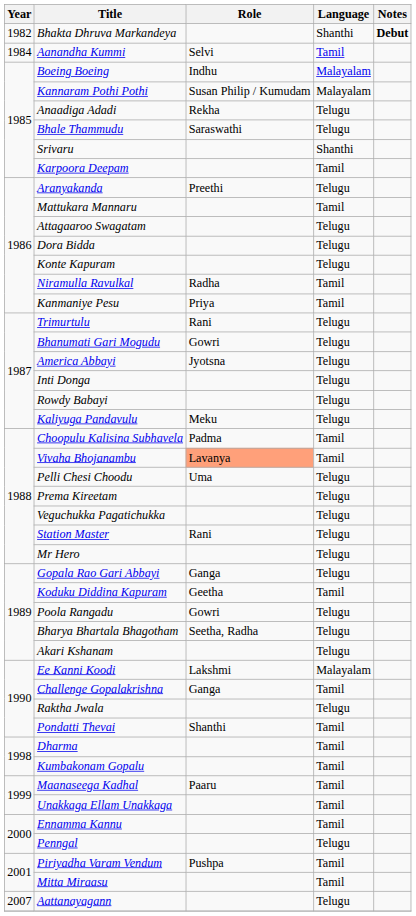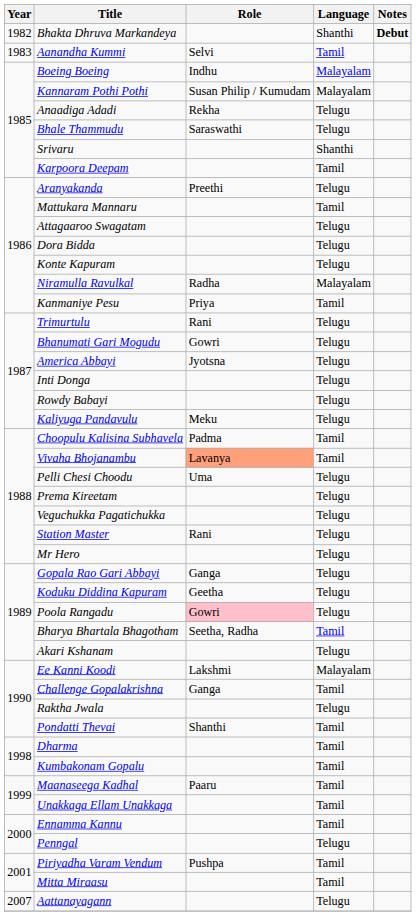Aanandha Kummi | Year: 1984 -> 1983
Niramulla Ravulkal | Language: Tamil -> Malayalam
Koduku Diddina Kapuram | Language: Tamil -> Telugu
Poola Rangadu | Role: no background -> pink background
Bharya Bhartala Bhagotham | Language: Telugu -> Tamil
